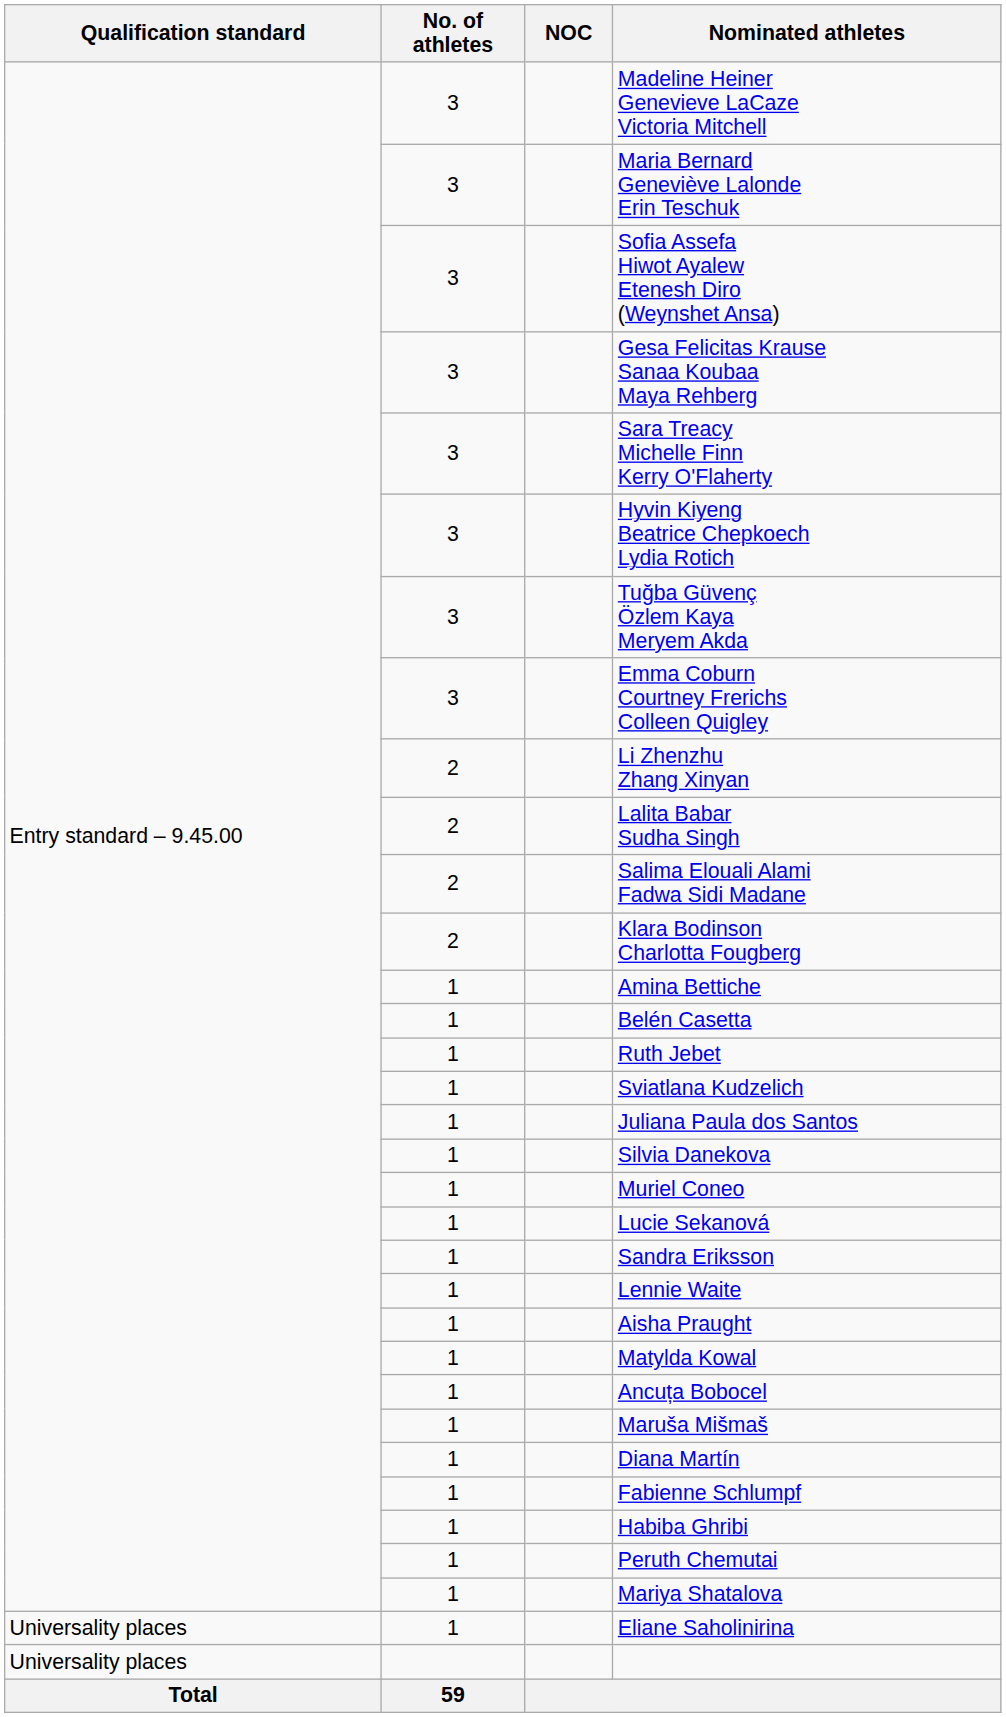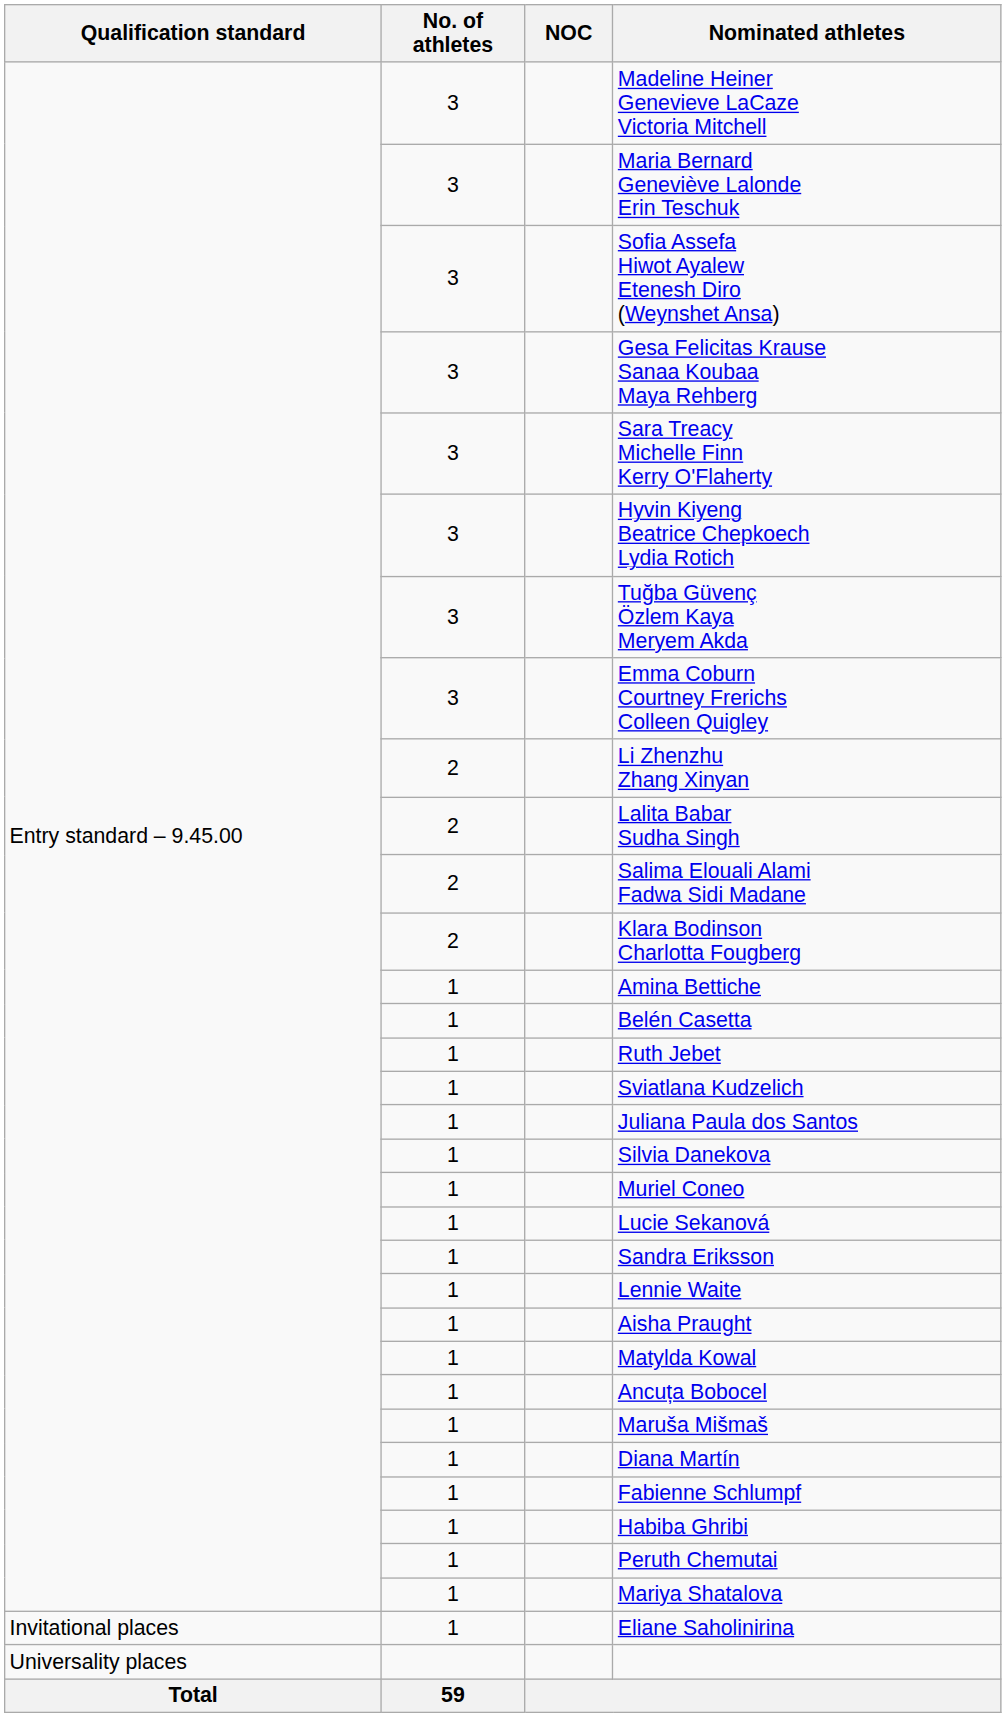Eliane Saholinirina | Qualification standard: Universality places -> Invitational places
